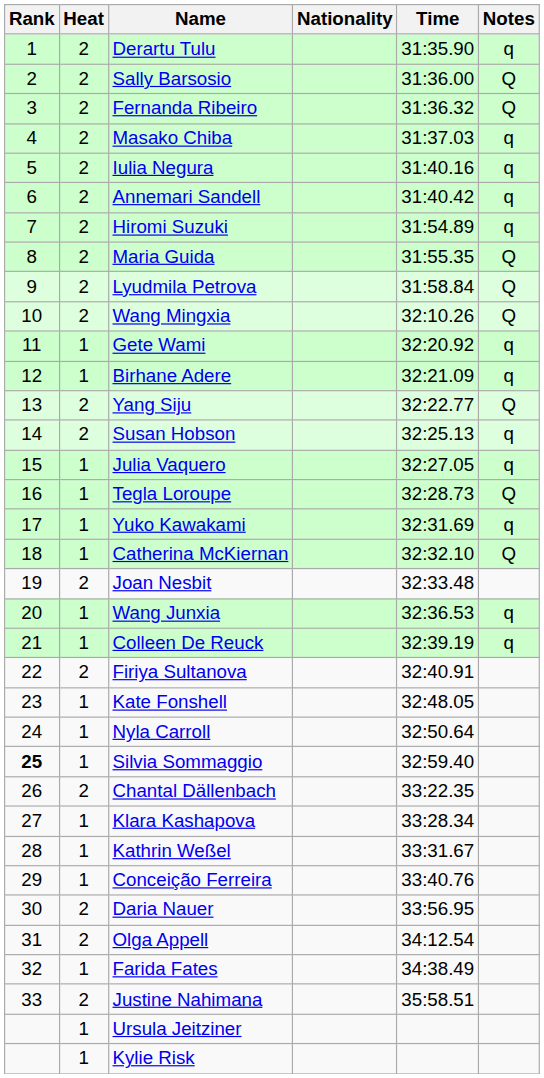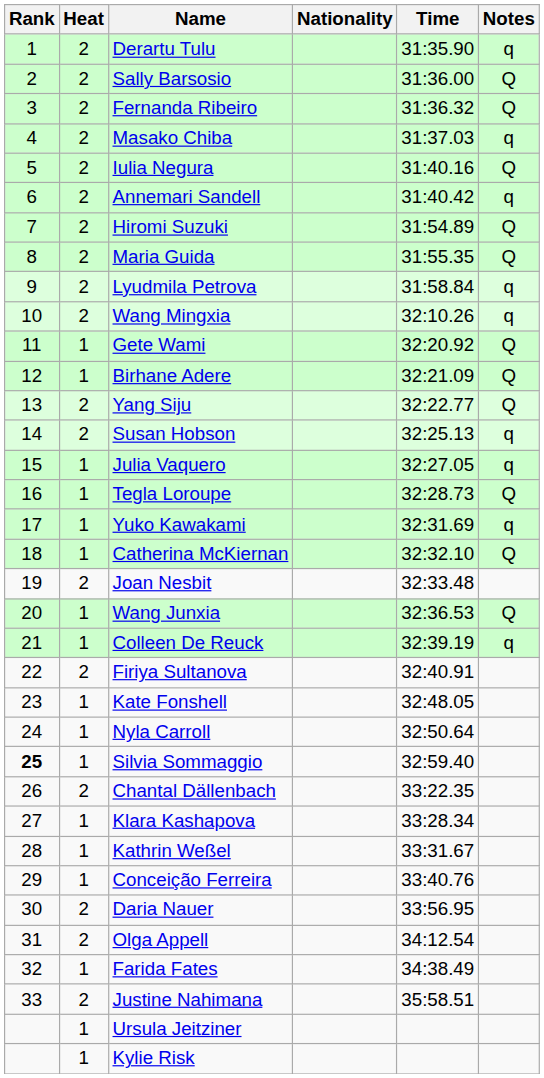Iulia Negura | Notes: q -> Q
Hiromi Suzuki | Notes: q -> Q
Lyudmila Petrova | Notes: Q -> q
Wang Mingxia | Notes: Q -> q
Gete Wami | Notes: q -> Q
Birhane Adere | Notes: q -> Q
Wang Junxia | Notes: q -> Q
